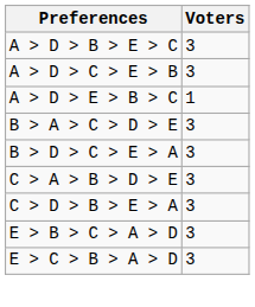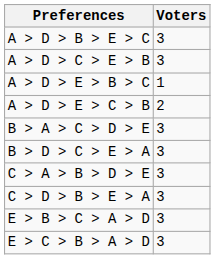+ row: A > D > E > C > B | 2
